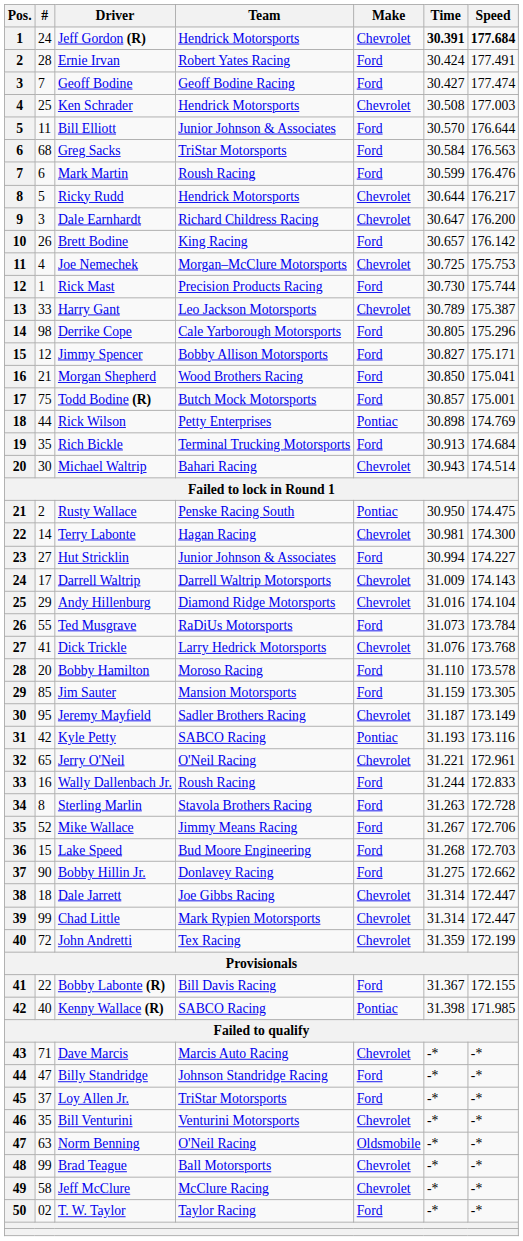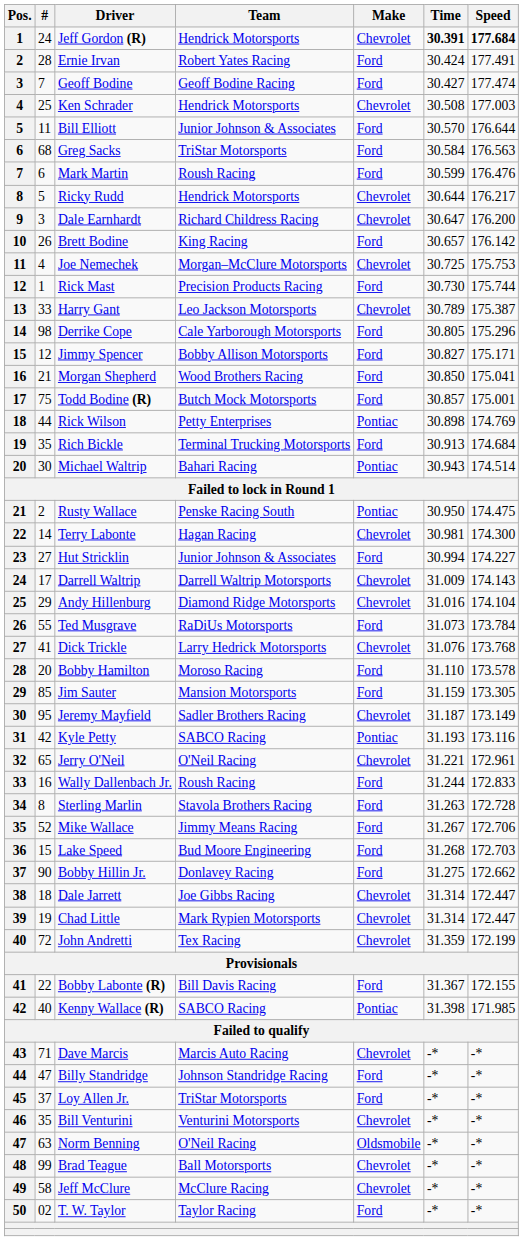Michael Waltrip | Make: Chevrolet -> Pontiac
Chad Little | #: 99 -> 19
